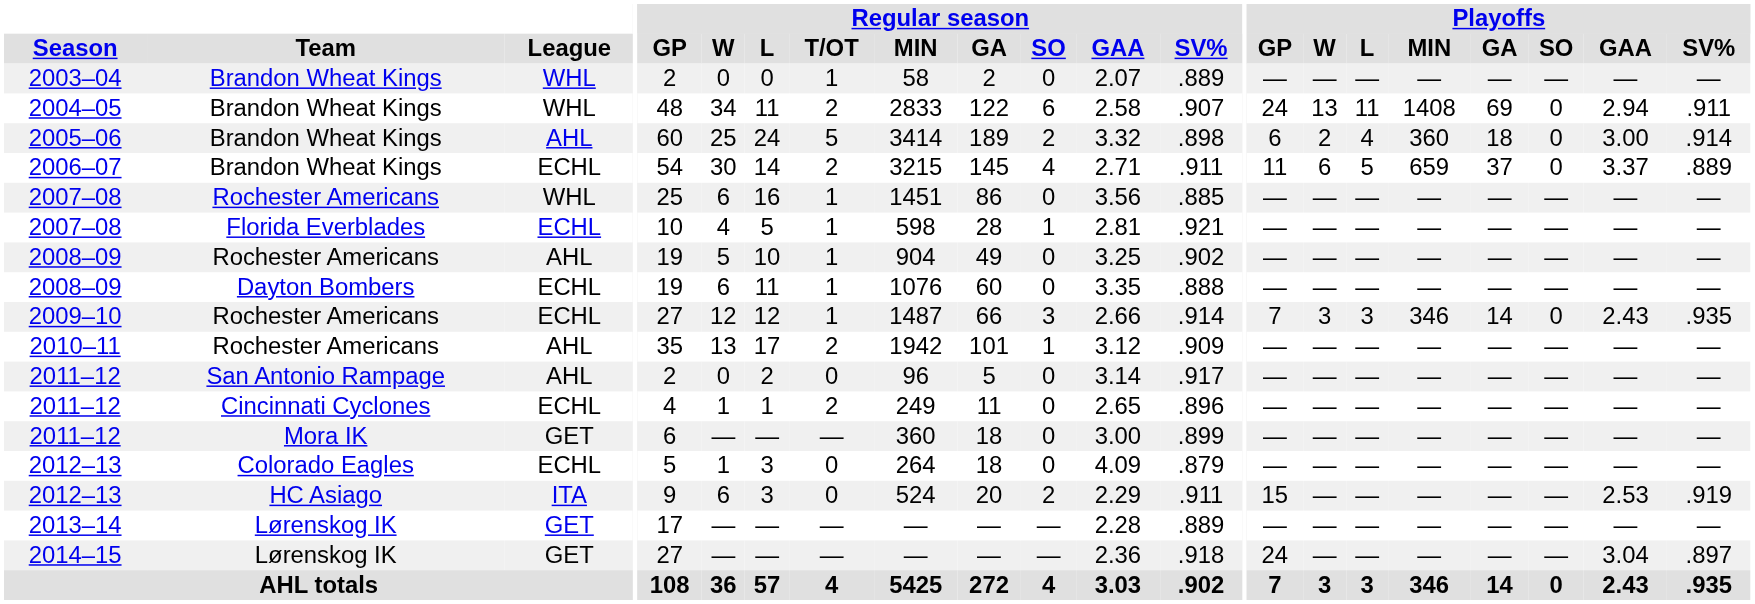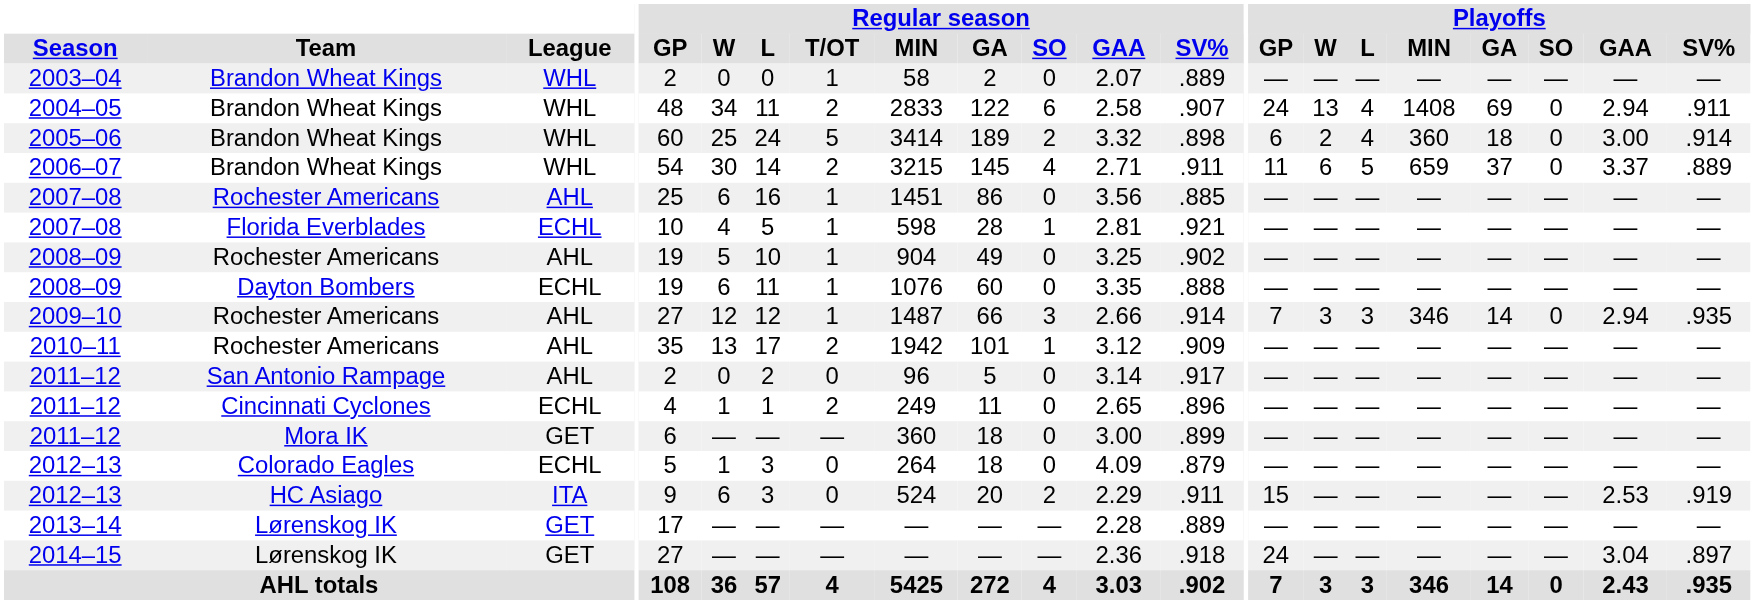2004–05 | Playoffs / L: 11 -> 4
2005–06 | League: AHL -> WHL
2006–07 | League: ECHL -> WHL
2007–08 / Rochester Americans | League: WHL -> AHL
2009–10 | League: ECHL -> AHL
2009–10 | Playoffs / GAA: 2.43 -> 2.94
